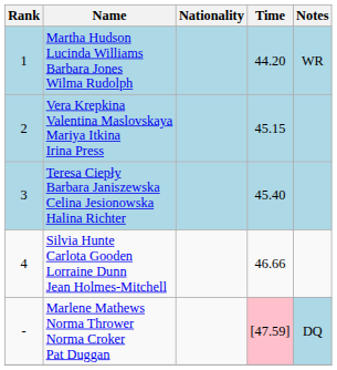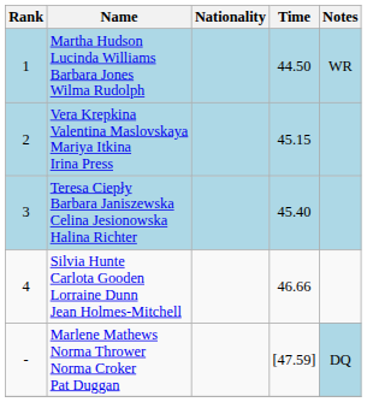Martha Hudson Lucinda Williams Barbara Jones Wilma Rudolph | Time: 44.20 -> 44.50
Marlene Mathews Norma Thrower Norma Croker Pat Duggan | Time: pink background -> no background
